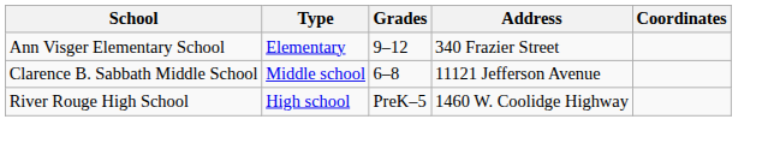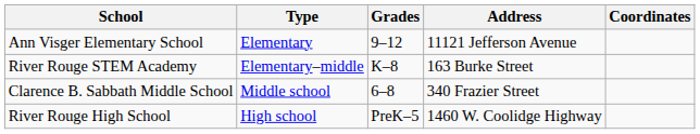Ann Visger Elementary School | Address: 340 Frazier Street -> 11121 Jefferson Avenue
+ row: River Rouge STEM Academy | Elementary–middle | K–8 | 163 Burke Street
Clarence B. Sabbath Middle School | Address: 11121 Jefferson Avenue -> 340 Frazier Street
